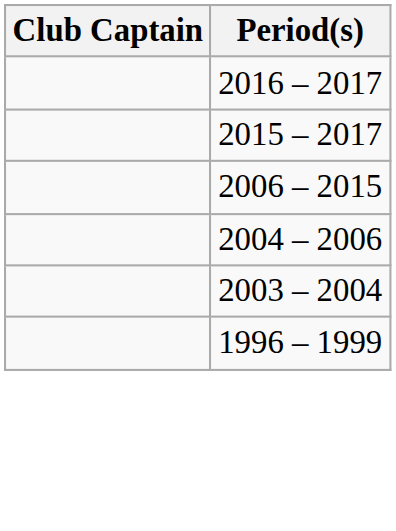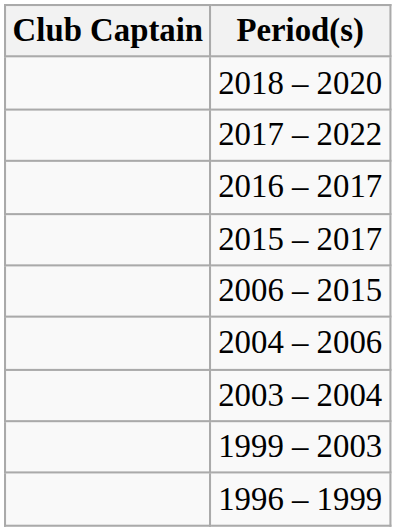+ row: 2018 – 2020
+ row: 2017 – 2022
+ row: 1999 – 2003
